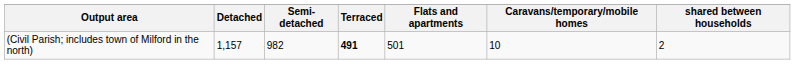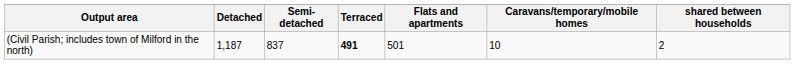(Civil Parish; includes town of Milford in the north) | Detached: 1,157 -> 1,187
(Civil Parish; includes town of Milford in the north) | Semi-detached: 982 -> 837
